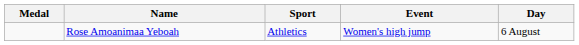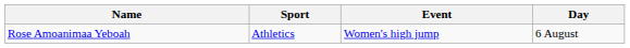- column: Medal
